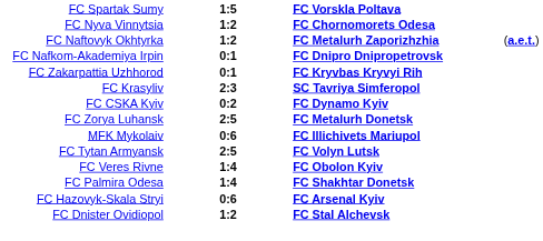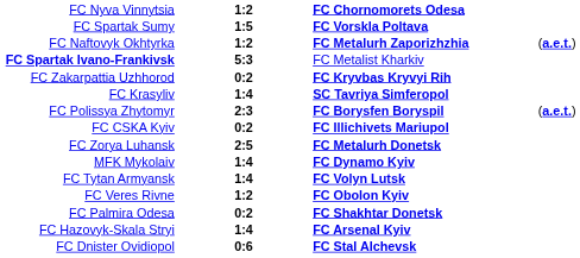rows swapped: FC Spartak Sumy <-> FC Nyva Vinnytsia
+ row: FC Spartak Ivano-Frankivsk | 5:3 | FC Metalist Kharkiv
- row: FC Nafkom-Akademiya Irpin | 0:1 | FC Dnipro Dnipropetrovsk
FC Zakarpattia Uzhhorod | column 2: 0:1 -> 0:2
FC Krasyliv | column 2: 2:3 -> 1:4
+ row: FC Polissya Zhytomyr | 2:3 | FC Borysfen Boryspil | (a.e.t.)
FC CSKA Kyiv | column 3: FC Dynamo Kyiv -> FC Illichivets Mariupol
MFK Mykolaiv | column 2: 0:6 -> 1:4
MFK Mykolaiv | column 3: FC Illichivets Mariupol -> FC Dynamo Kyiv
FC Tytan Armyansk | column 2: 2:5 -> 1:4
FC Veres Rivne | column 2: 1:4 -> 1:2
FC Palmira Odesa | column 2: 1:4 -> 0:2
FC Hazovyk-Skala Stryi | column 2: 0:6 -> 1:4
FC Dnister Ovidiopol | column 2: 1:2 -> 0:6
